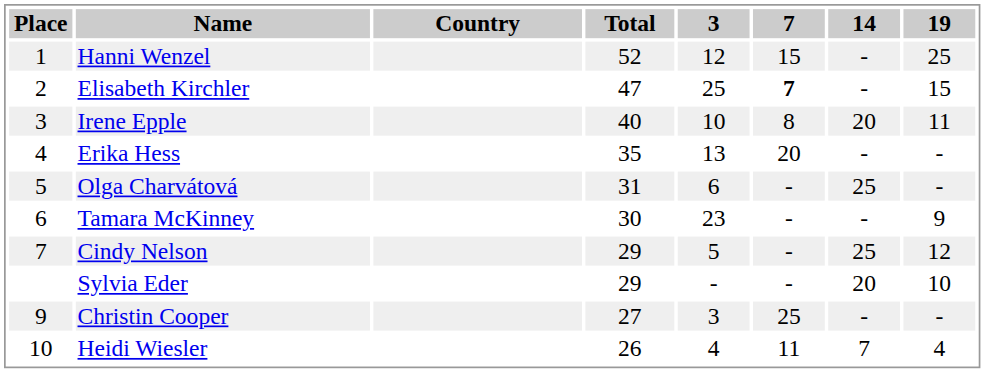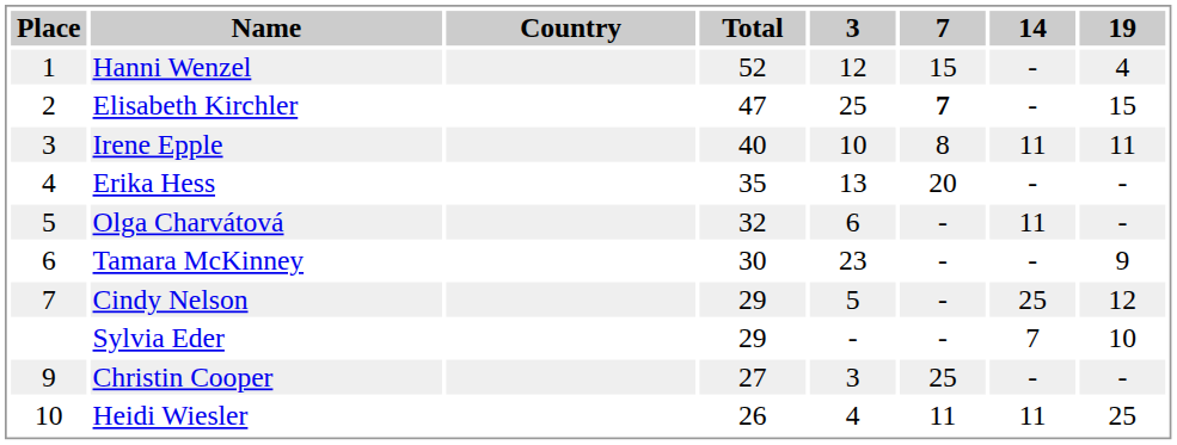Hanni Wenzel | 19: 25 -> 4
Irene Epple | 14: 20 -> 11
Olga Charvátová | Total: 31 -> 32
Olga Charvátová | 14: 25 -> 11
Sylvia Eder | 14: 20 -> 7
Heidi Wiesler | 14: 7 -> 11
Heidi Wiesler | 19: 4 -> 25
